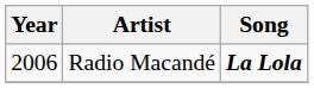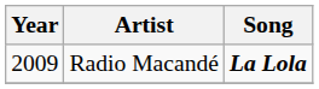Radio Macandé | Year: 2006 -> 2009
